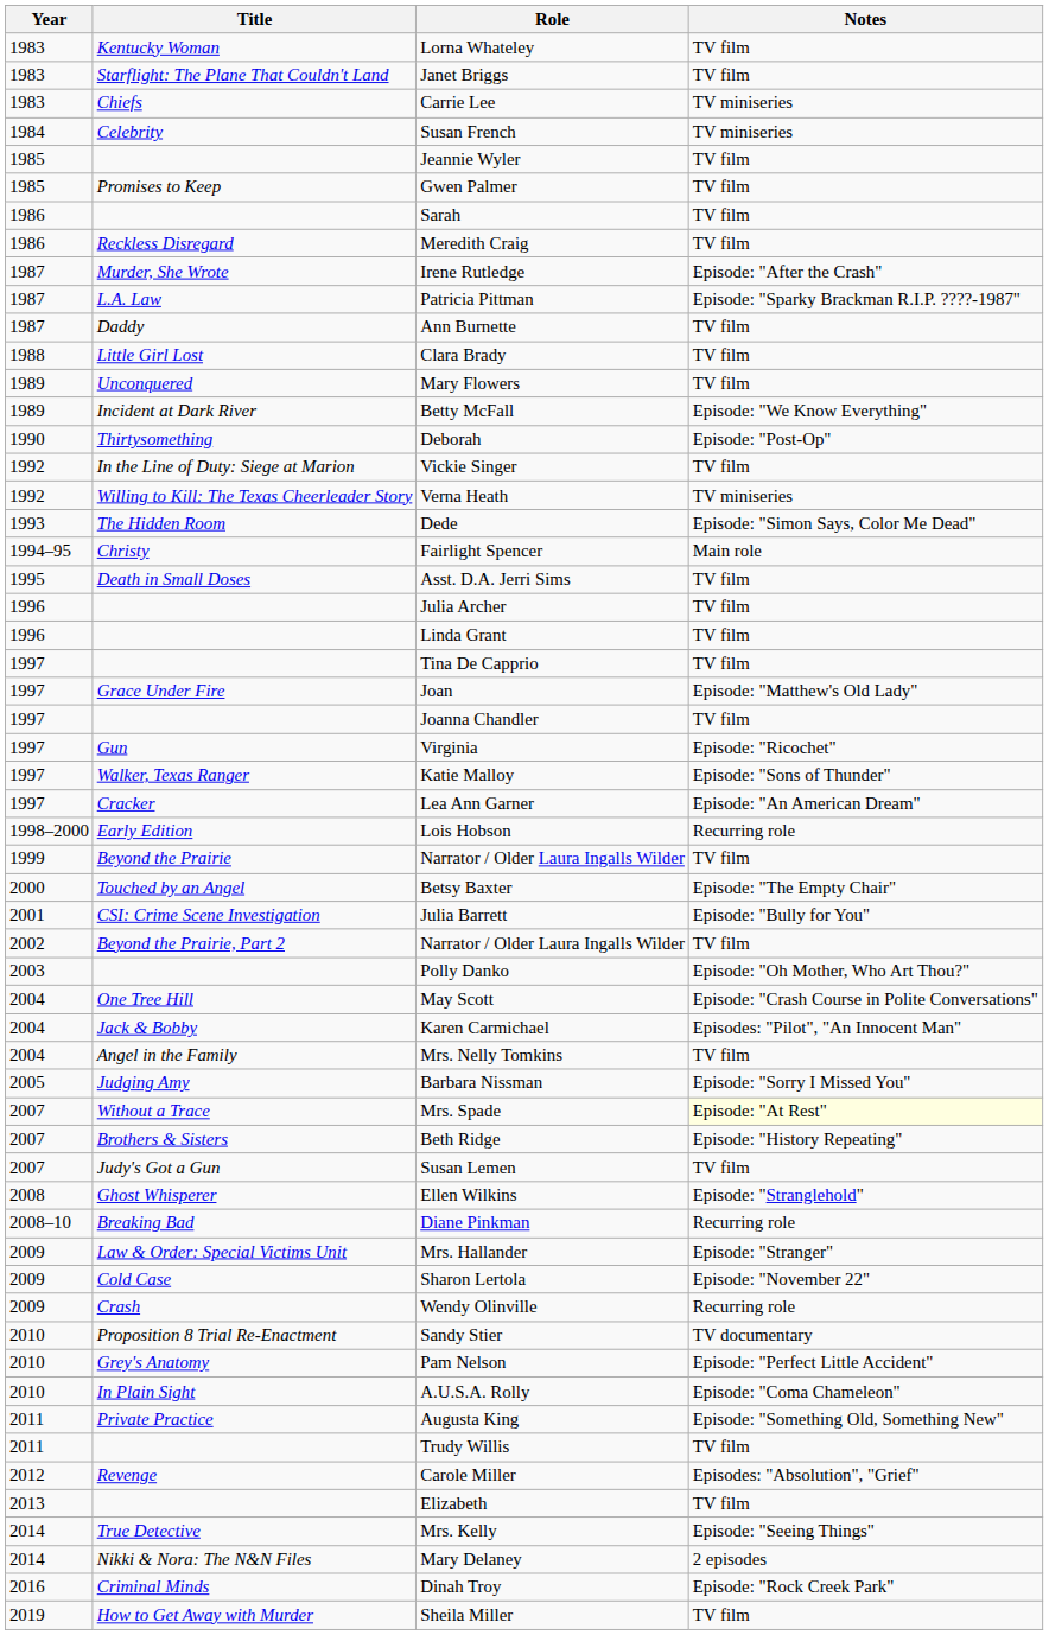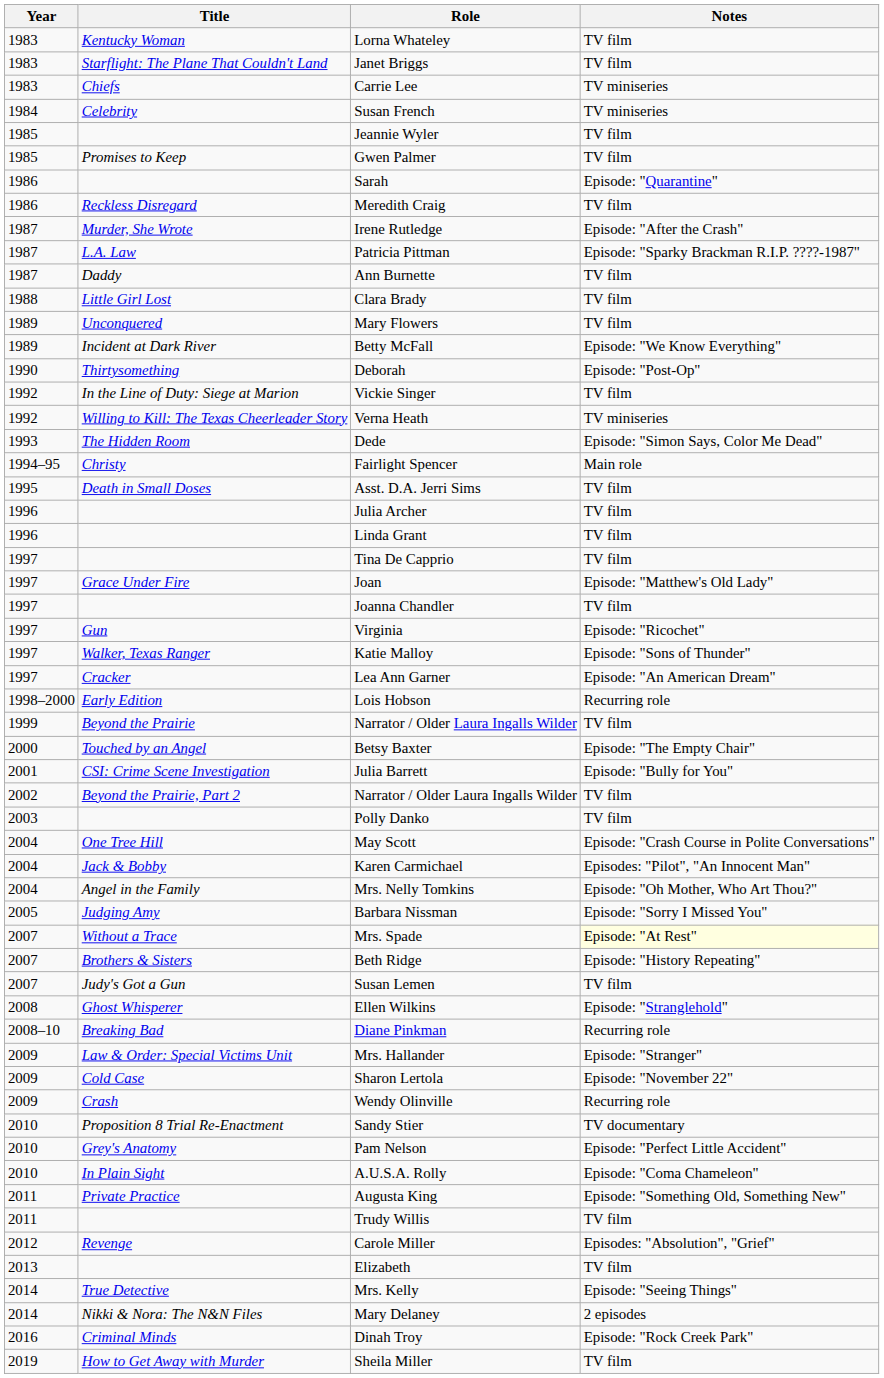Sarah | Notes: TV film -> Episode: "Quarantine"
Polly Danko | Notes: Episode: "Oh Mother, Who Art Thou?" -> TV film
Mrs. Nelly Tomkins | Notes: TV film -> Episode: "Oh Mother, Who Art Thou?"
